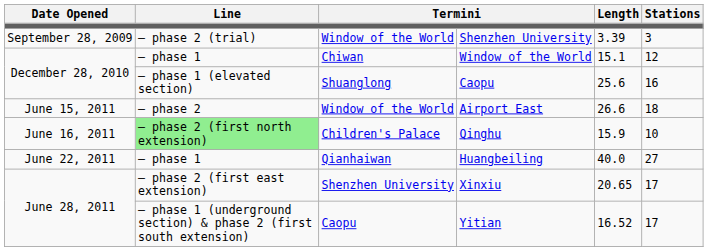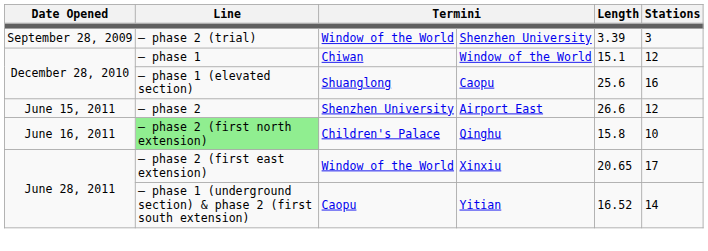Airport East | column 3: Window of the World -> Shenzhen University
Airport East | Stations: 18 -> 12
Qinghu | Length: 15.9 -> 15.8
- row: June 22, 2011 | – phase 1 | Qianhaiwan | Huangbeiling | 40.0 | 27
Xinxiu | column 3: Shenzhen University -> Window of the World
Yitian | Stations: 17 -> 14
